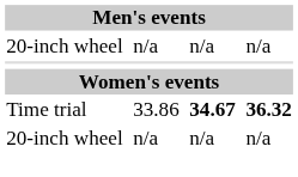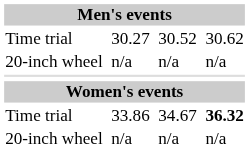+ row: Time trial | 30.27 | 30.52 | 30.62
33.86 | column 5: bold -> normal
